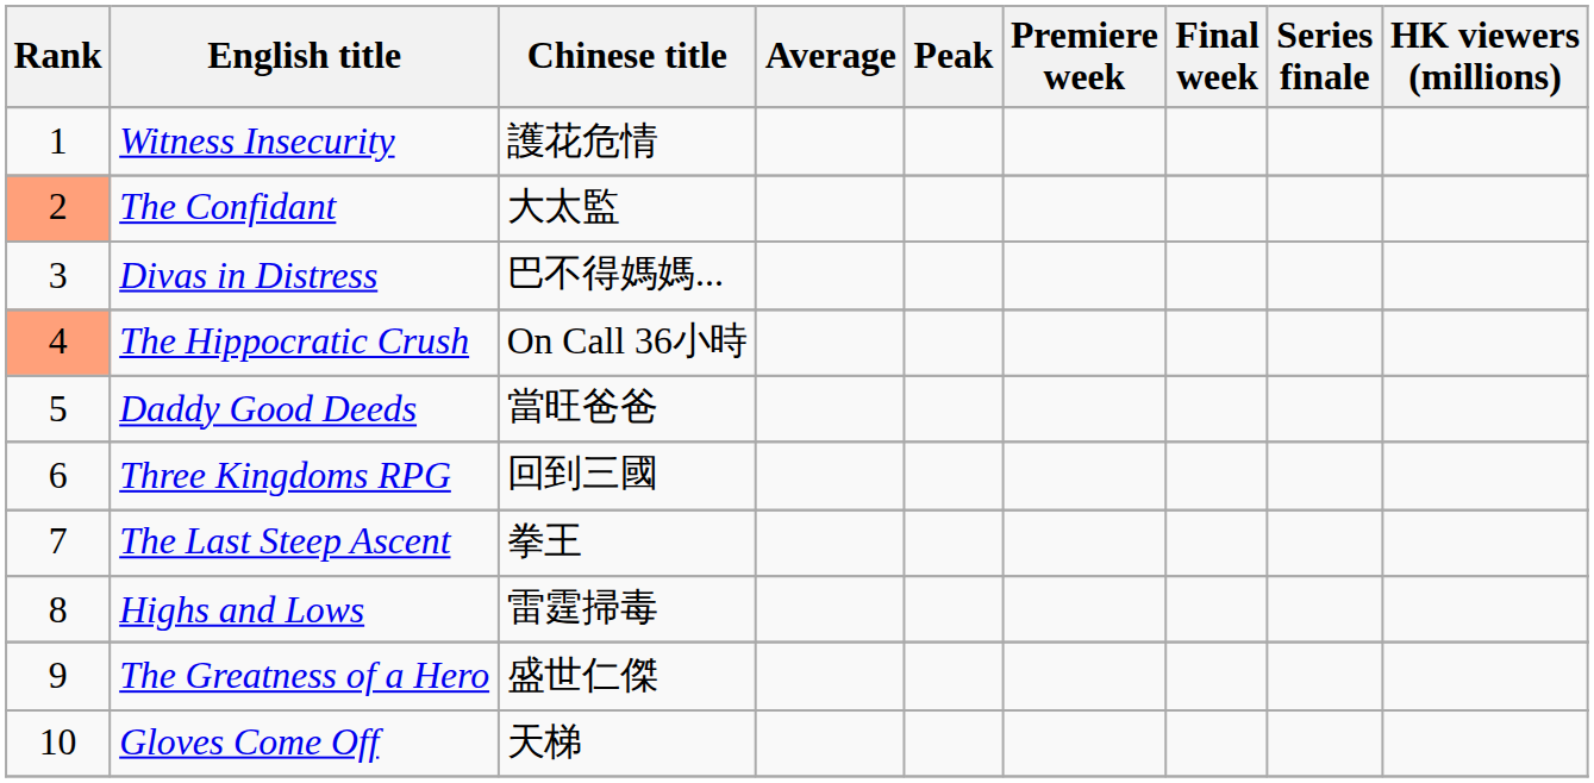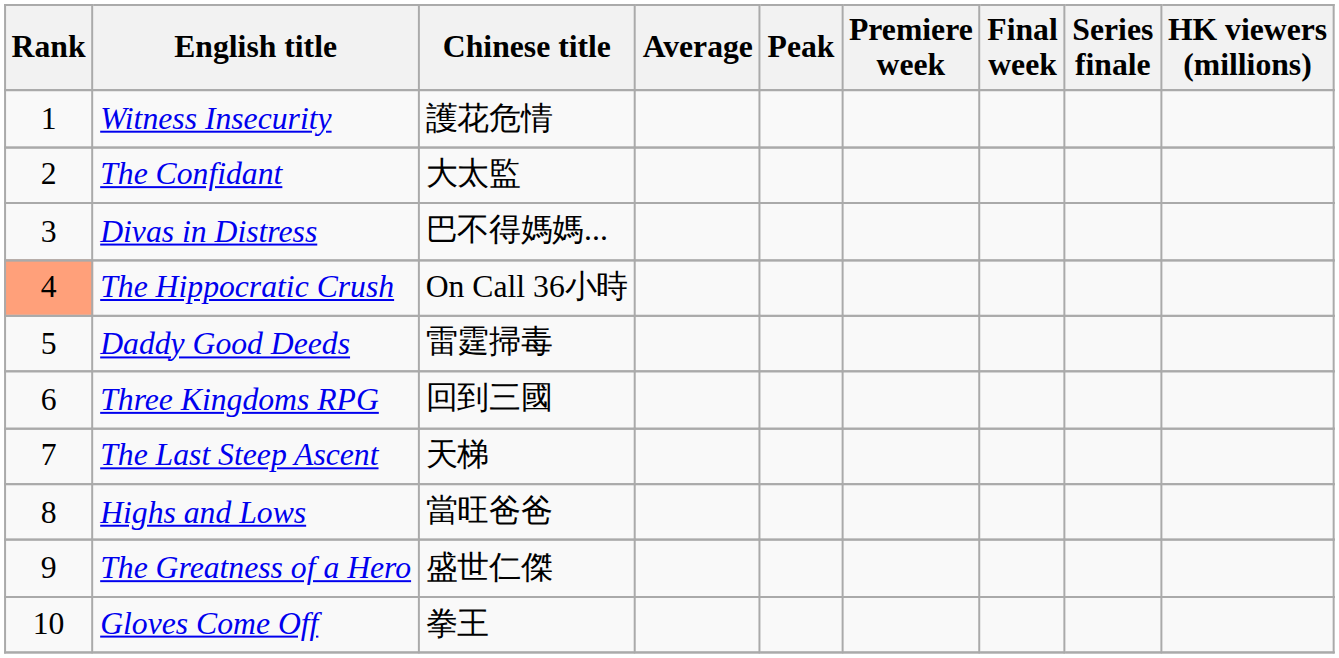The Confidant | Rank: lightsalmon background -> no background
Daddy Good Deeds | Chinese title: 當旺爸爸 -> 雷霆掃毒
The Last Steep Ascent | Chinese title: 拳王 -> 天梯
Highs and Lows | Chinese title: 雷霆掃毒 -> 當旺爸爸
Gloves Come Off | Chinese title: 天梯 -> 拳王
